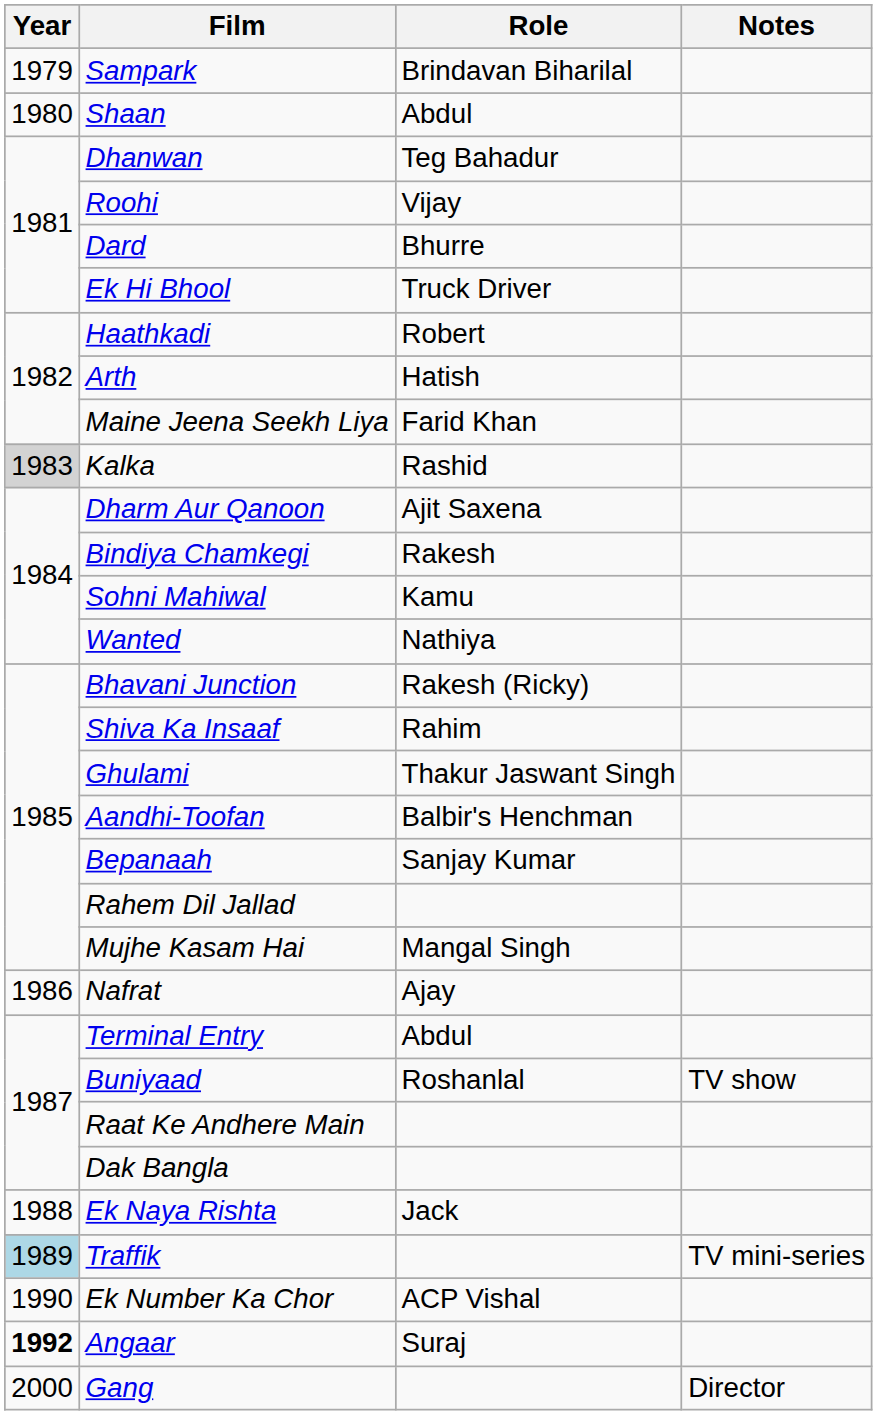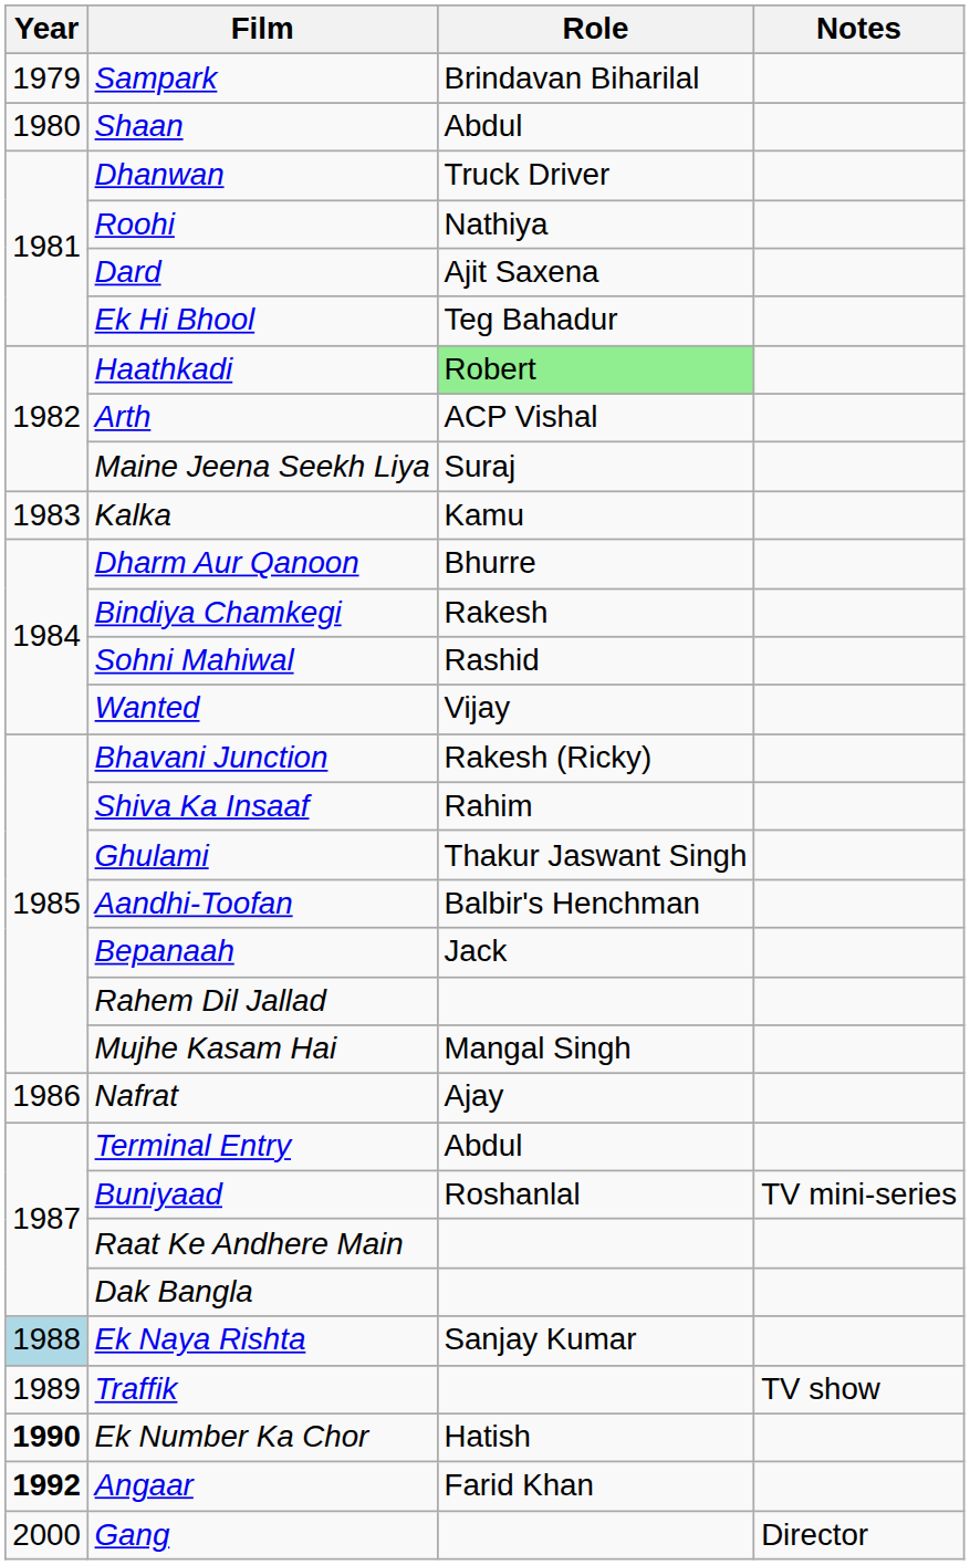Dhanwan | Role: Teg Bahadur -> Truck Driver
Roohi | Role: Vijay -> Nathiya
Dard | Role: Bhurre -> Ajit Saxena
Ek Hi Bhool | Role: Truck Driver -> Teg Bahadur
Haathkadi | Role: no background -> lightgreen background
Arth | Role: Hatish -> ACP Vishal
Maine Jeena Seekh Liya | Role: Farid Khan -> Suraj
Kalka | Year: lightgrey background -> no background
Kalka | Role: Rashid -> Kamu
Dharm Aur Qanoon | Role: Ajit Saxena -> Bhurre
Sohni Mahiwal | Role: Kamu -> Rashid
Wanted | Role: Nathiya -> Vijay
Bepanaah | Role: Sanjay Kumar -> Jack
Buniyaad | Notes: TV show -> TV mini-series
Ek Naya Rishta | Year: no background -> lightblue background
Ek Naya Rishta | Role: Jack -> Sanjay Kumar
Traffik | Year: lightblue background -> no background
Traffik | Notes: TV mini-series -> TV show
Ek Number Ka Chor | Year: normal -> bold
Ek Number Ka Chor | Role: ACP Vishal -> Hatish
Angaar | Role: Suraj -> Farid Khan
